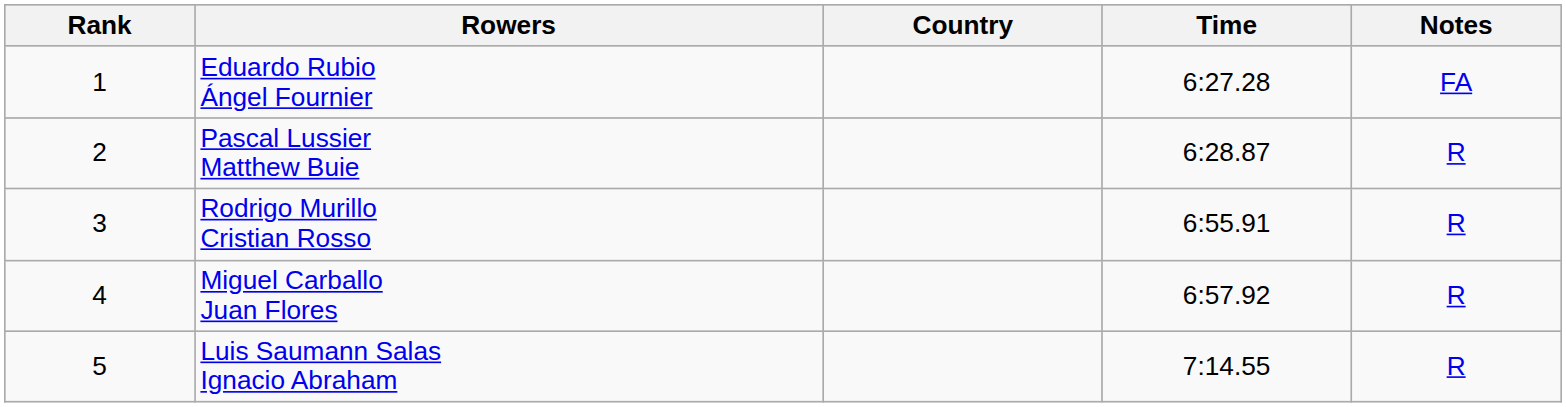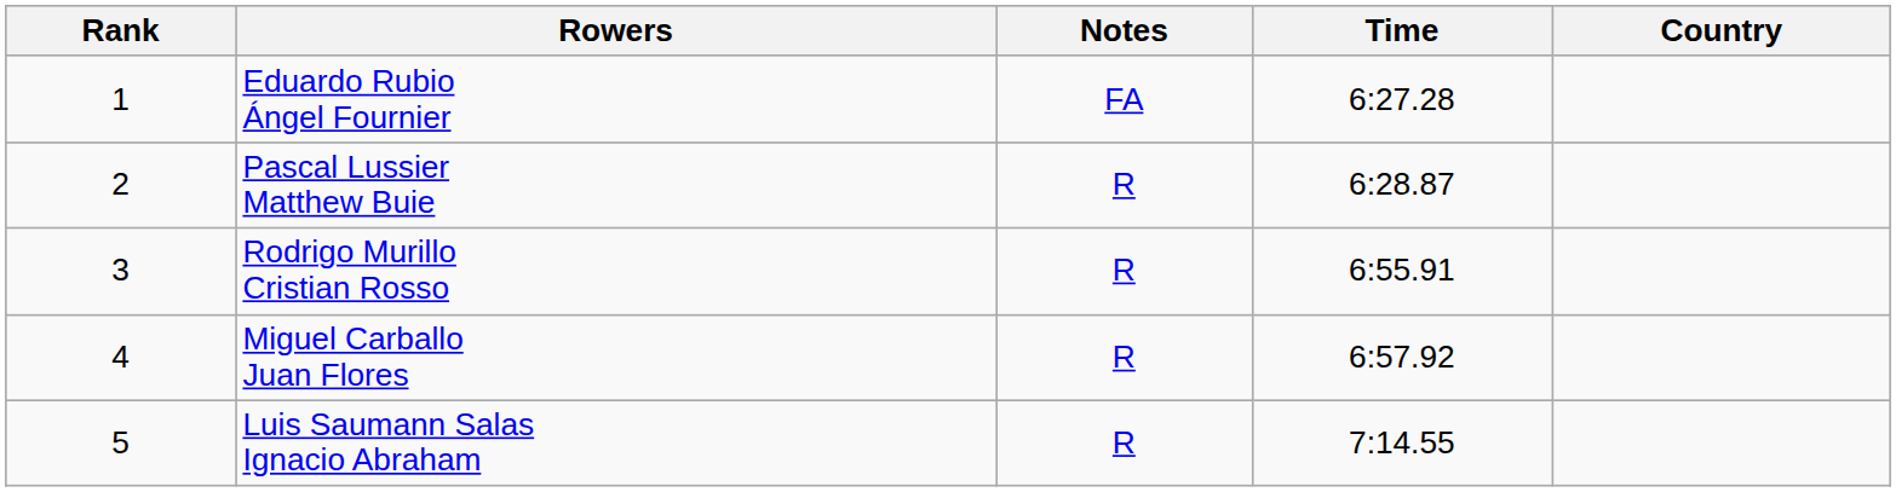columns swapped: Country <-> Notes
